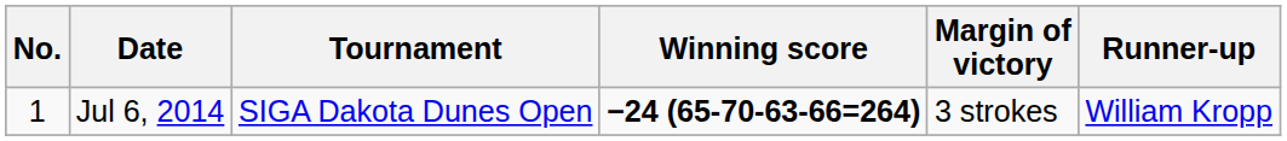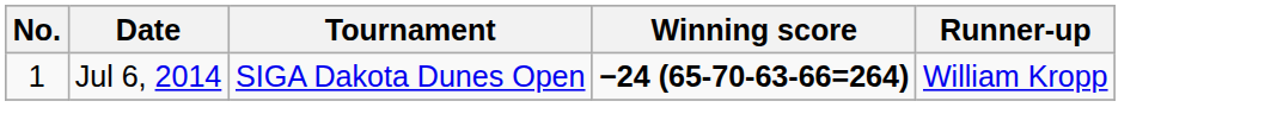- column: Margin of victory | 3 strokes
